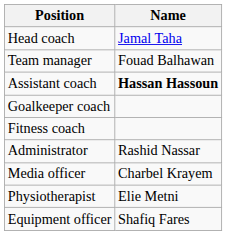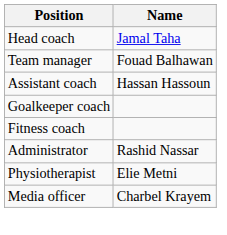Assistant coach | Name: bold -> normal
rows swapped: Physiotherapist <-> Media officer
- row: Equipment officer | Shafiq Fares
